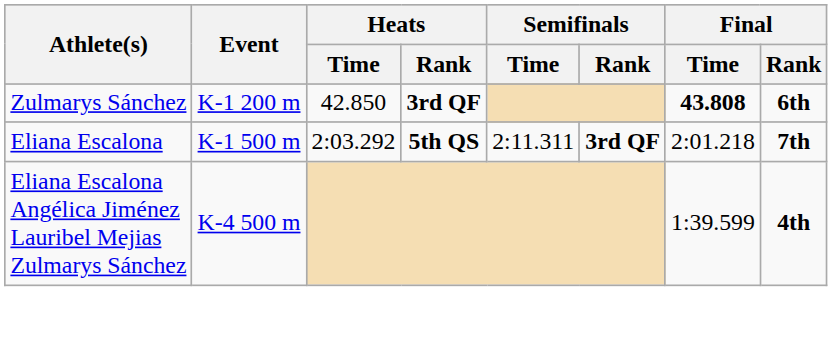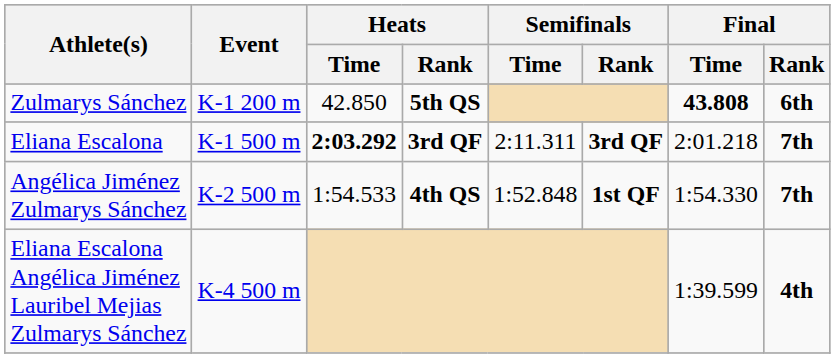Zulmarys Sánchez | Heats / Rank: 3rd QF -> 5th QS
Eliana Escalona | Heats / Time: normal -> bold
Eliana Escalona | Heats / Rank: 5th QS -> 3rd QF
+ row: Angélica Jiménez Zulmarys Sánchez | K-2 500 m | 1:54.533 | 4th QS | 1:52.848 | 1st QF | 1:54.330 | 7th
